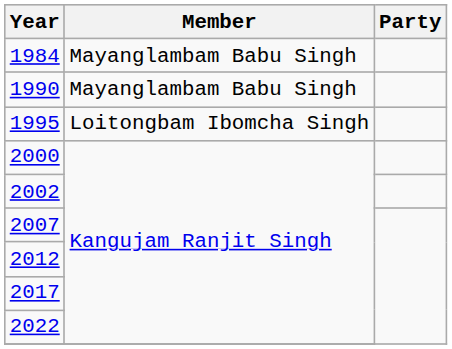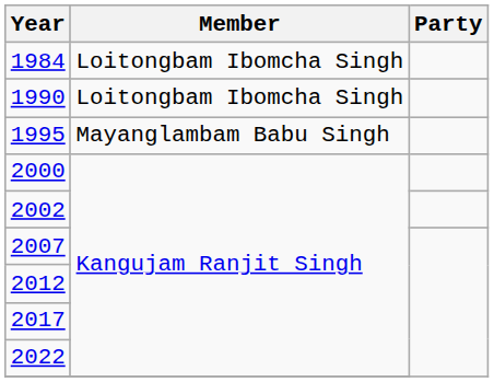1984 | Member: Mayanglambam Babu Singh -> Loitongbam Ibomcha Singh
1990 | Member: Mayanglambam Babu Singh -> Loitongbam Ibomcha Singh
1995 | Member: Loitongbam Ibomcha Singh -> Mayanglambam Babu Singh
